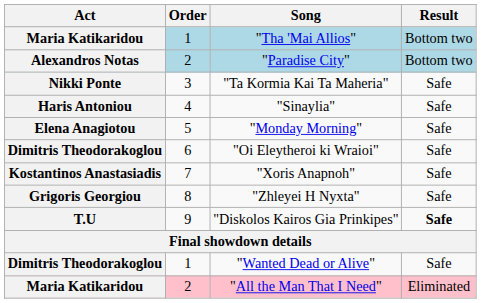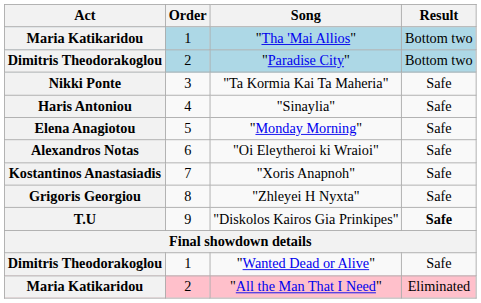"Paradise City" | Act: Alexandros Notas -> Dimitris Theodorakoglou
"Oi Eleytheroi ki Wraioi" | Act: Dimitris Theodorakoglou -> Alexandros Notas
